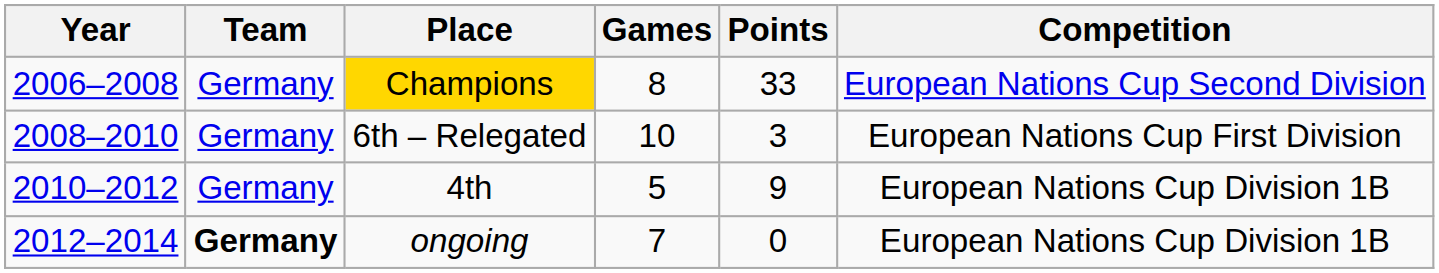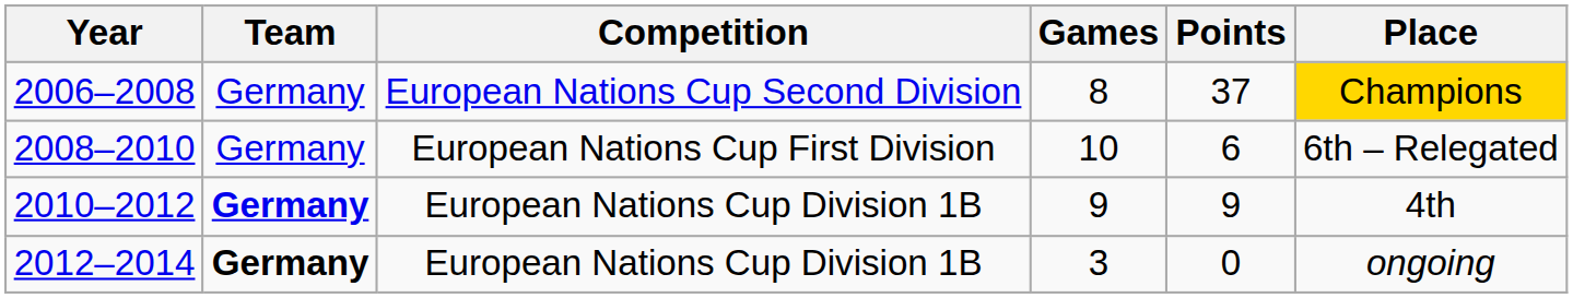columns swapped: Competition <-> Place
2006–2008 | Points: 33 -> 37
2008–2010 | Points: 3 -> 6
2010–2012 | Team: normal -> bold
2010–2012 | Games: 5 -> 9
2012–2014 | Games: 7 -> 3
